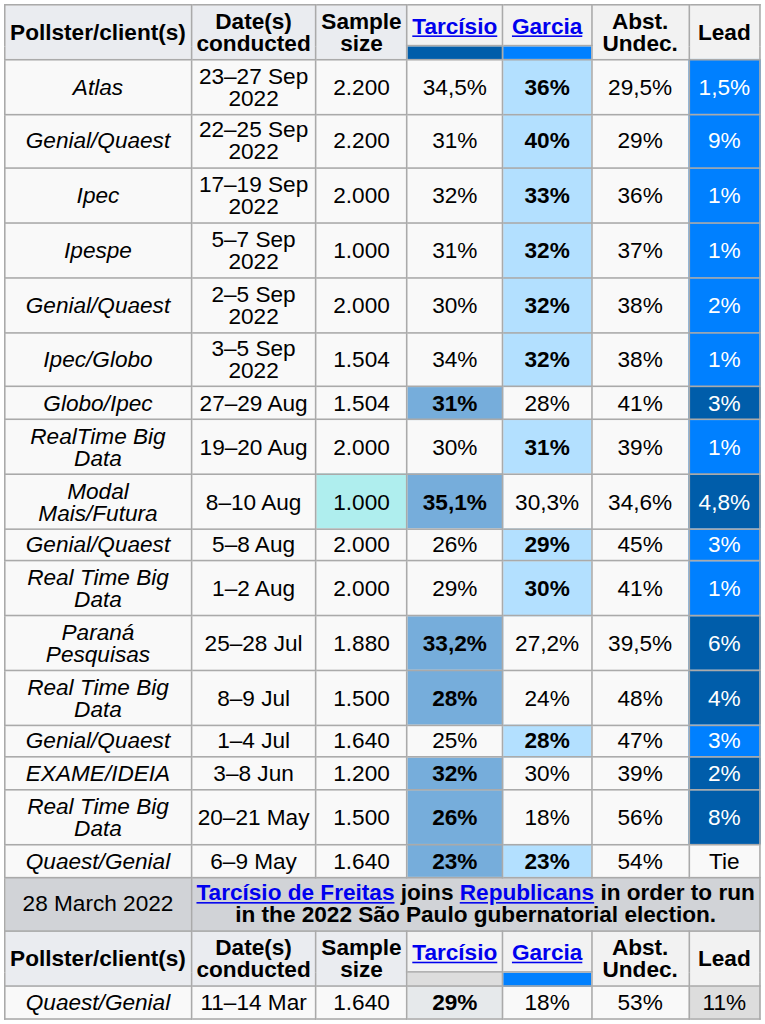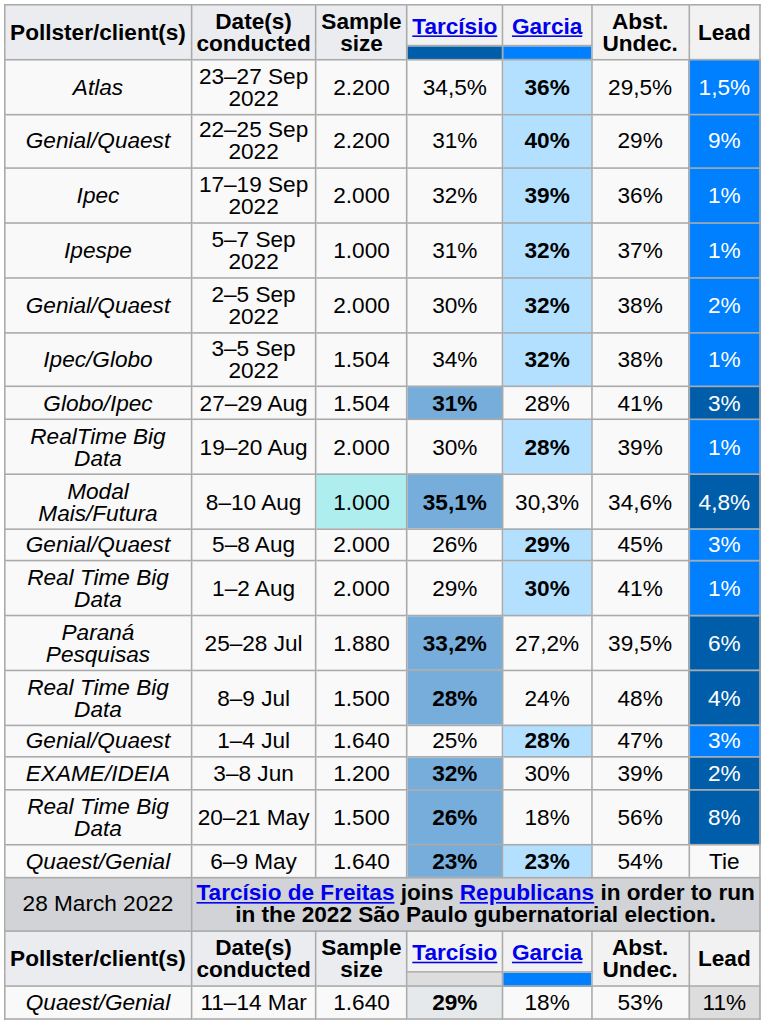17–19 Sep 2022 | Garcia: 33% -> 39%
19–20 Aug | Garcia: 31% -> 28%
